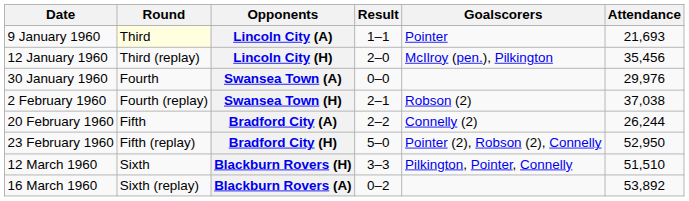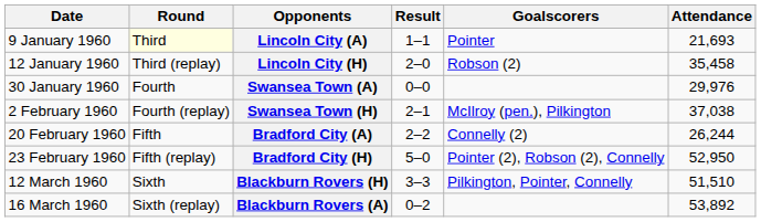Lincoln City (H) | Goalscorers: McIlroy (pen.), Pilkington -> Robson (2)
Lincoln City (H) | Attendance: 35,456 -> 35,458
Swansea Town (H) | Goalscorers: Robson (2) -> McIlroy (pen.), Pilkington
